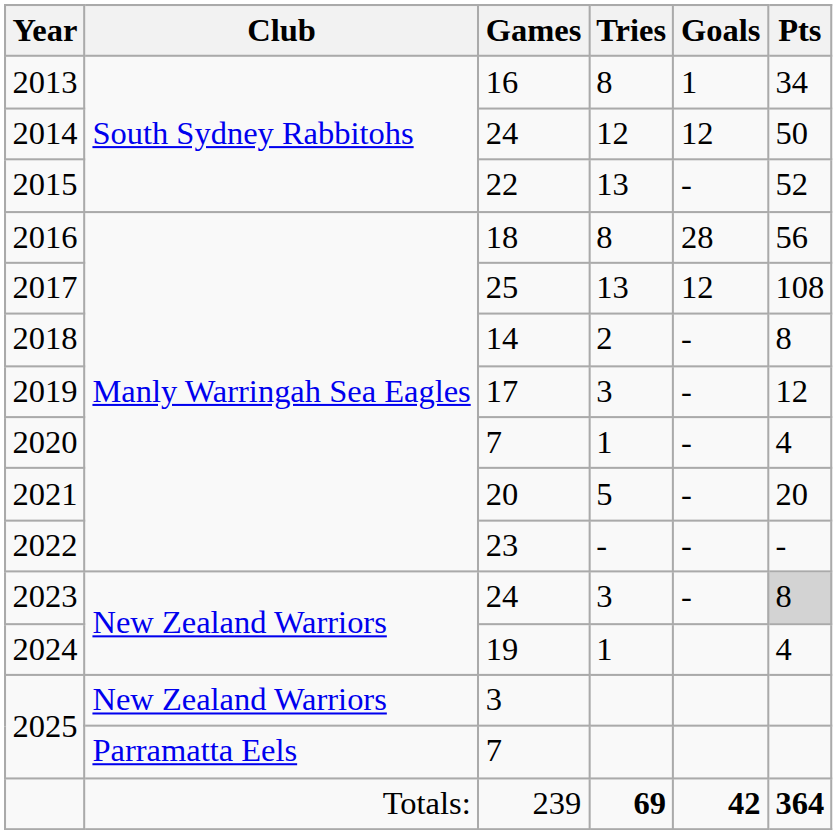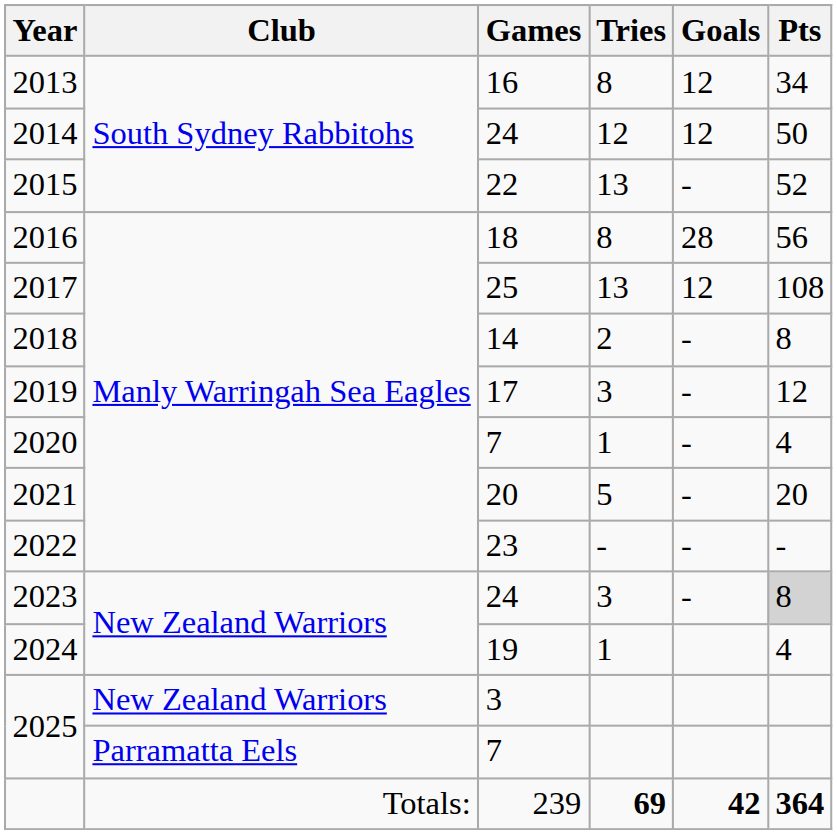2013 | Goals: 1 -> 12
